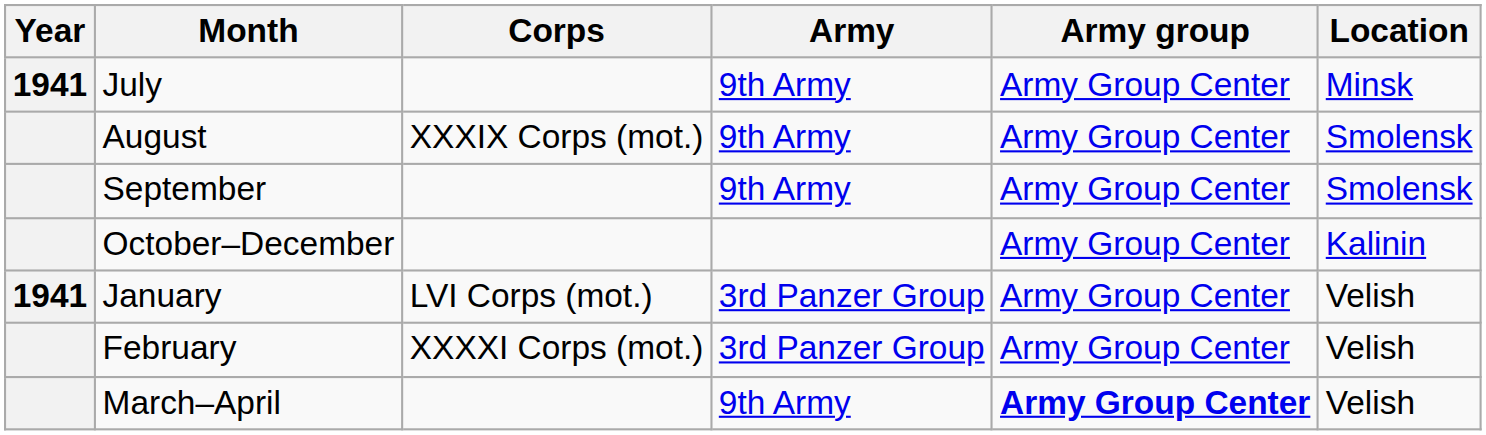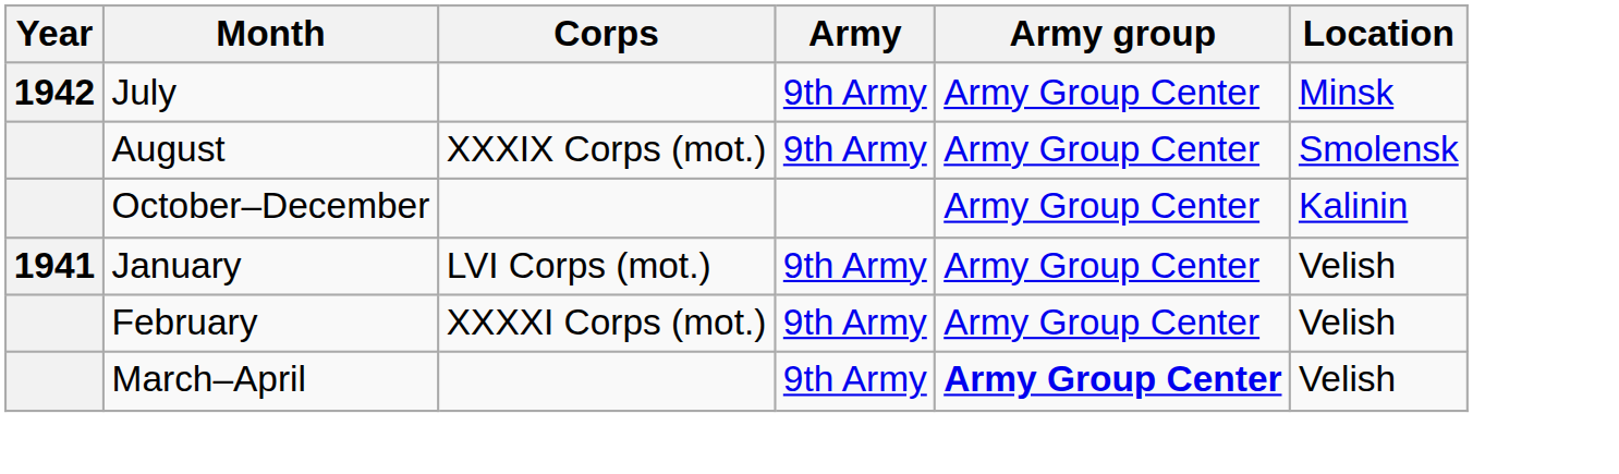July | Year: 1941 -> 1942
- row: September | 9th Army | Army Group Center | Smolensk
January | Army: 3rd Panzer Group -> 9th Army
February | Army: 3rd Panzer Group -> 9th Army
